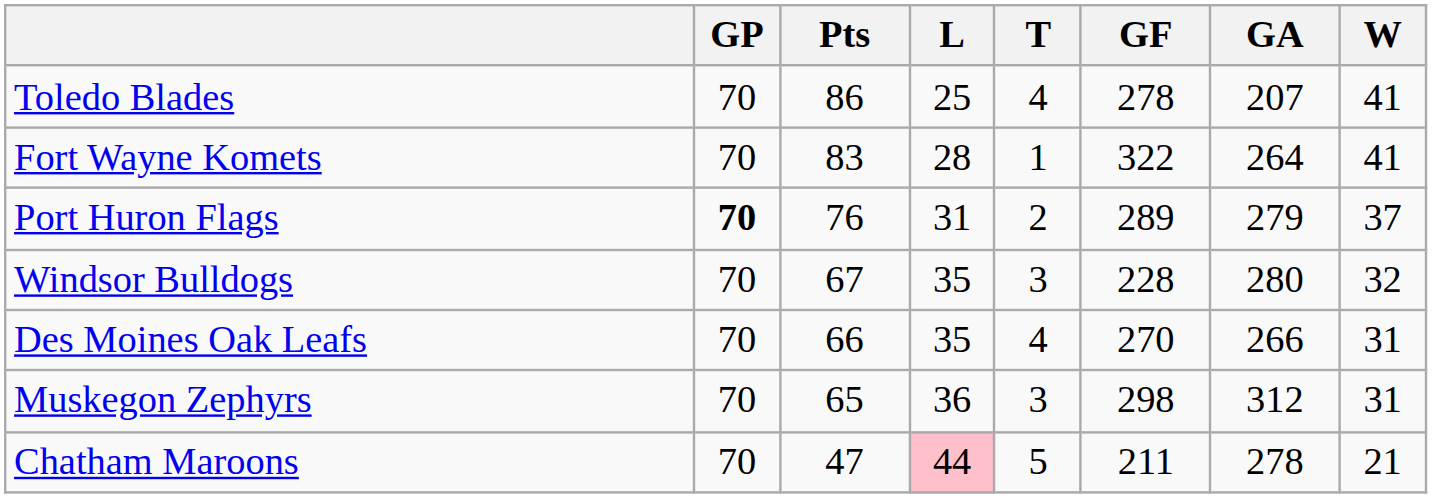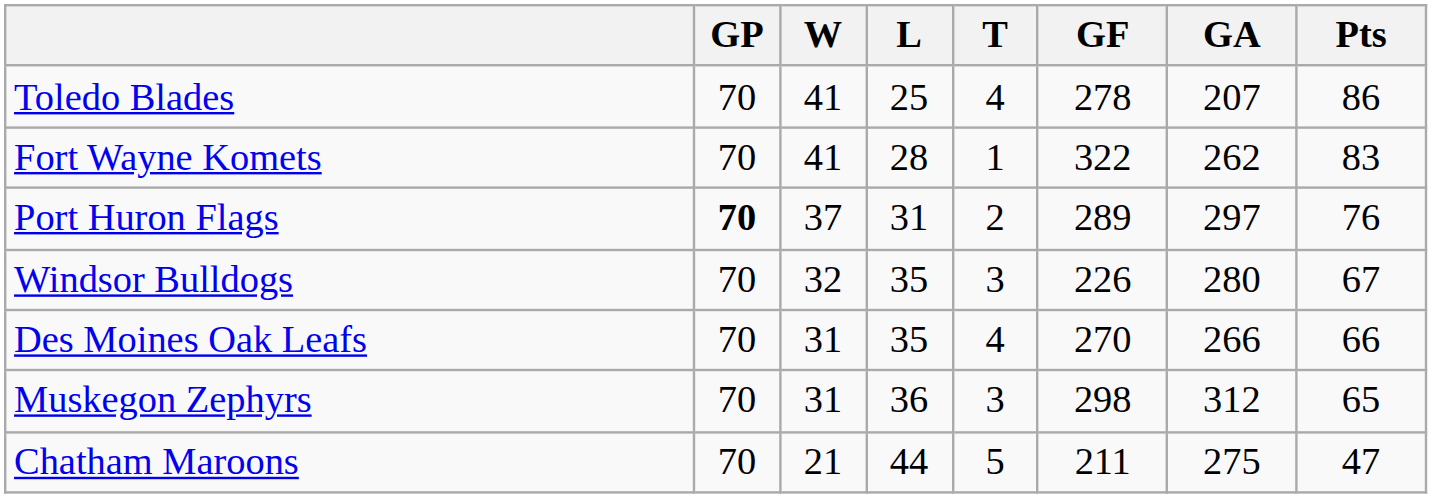columns swapped: W <-> Pts
Fort Wayne Komets | GA: 264 -> 262
Port Huron Flags | GA: 279 -> 297
Windsor Bulldogs | GF: 228 -> 226
Chatham Maroons | L: pink background -> no background
Chatham Maroons | GA: 278 -> 275
